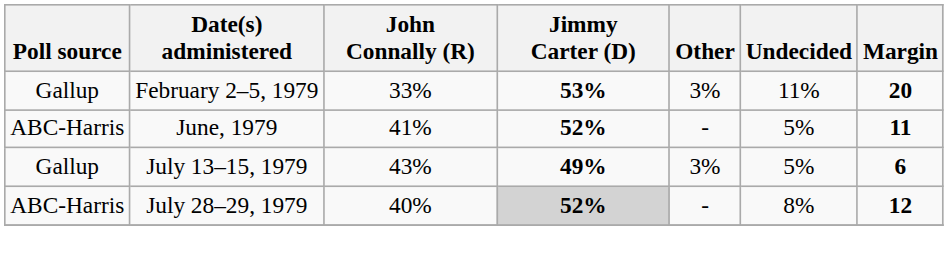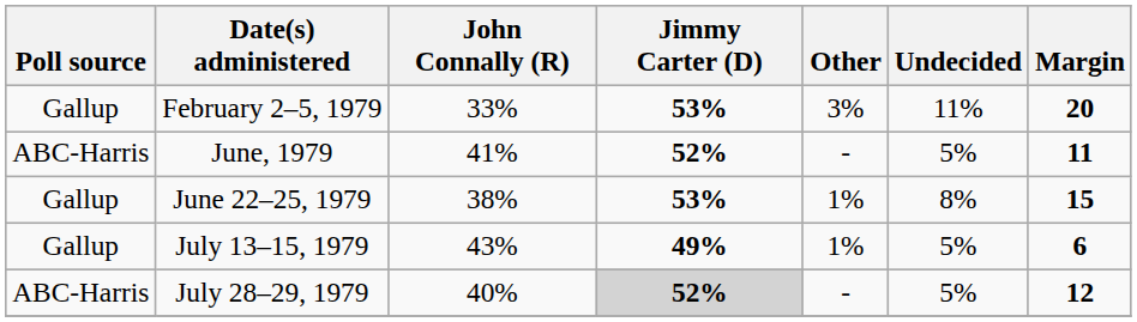+ row: Gallup | June 22–25, 1979 | 38% | 53% | 1% | 8% | 15
July 13–15, 1979 | Other: 3% -> 1%
July 28–29, 1979 | Undecided: 8% -> 5%
